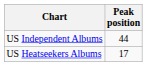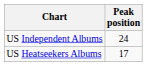US Independent Albums | Peak position: 44 -> 24
